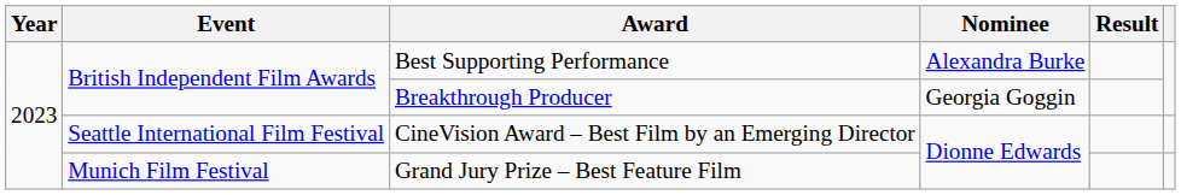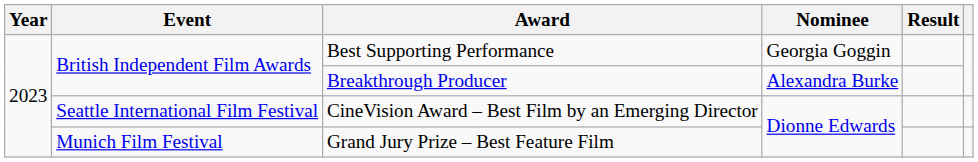Best Supporting Performance | Nominee: Alexandra Burke -> Georgia Goggin
Breakthrough Producer | Nominee: Georgia Goggin -> Alexandra Burke
